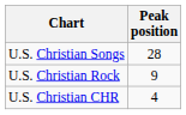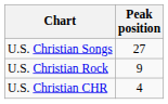U.S. Christian Songs | Peak position: 28 -> 27
